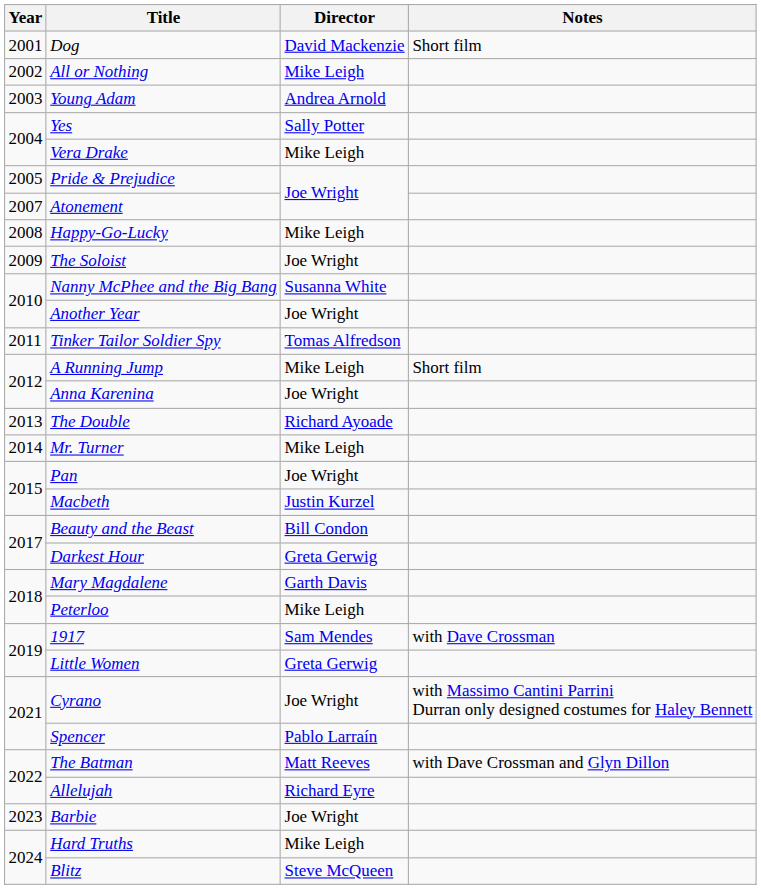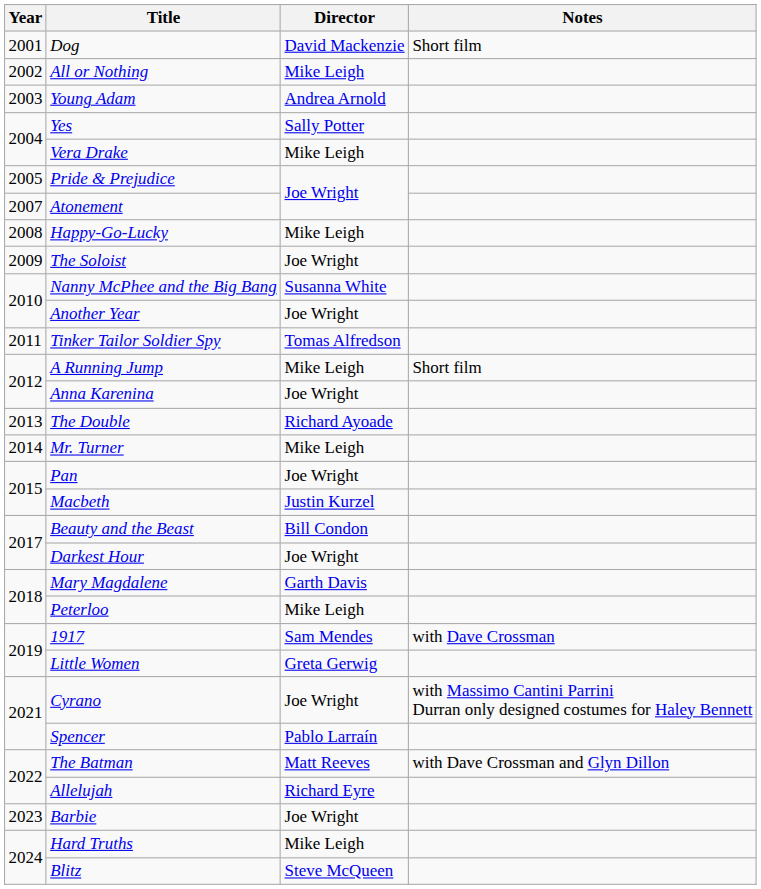Darkest Hour | Director: Greta Gerwig -> Joe Wright
